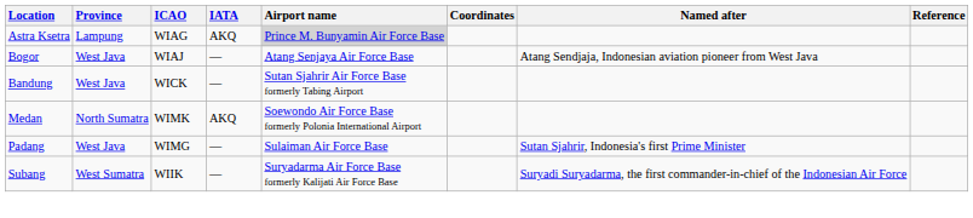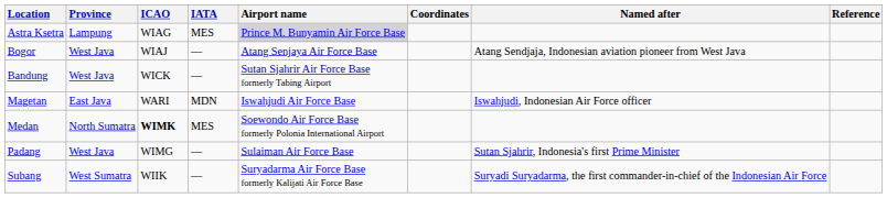Astra Ksetra | IATA: AKQ -> MES
+ row: Magetan | East Java | WARI | MDN | Iswahjudi Air Force Base | Iswahjudi, Indonesian Air Force officer
Medan | ICAO: normal -> bold
Medan | IATA: AKQ -> MES
